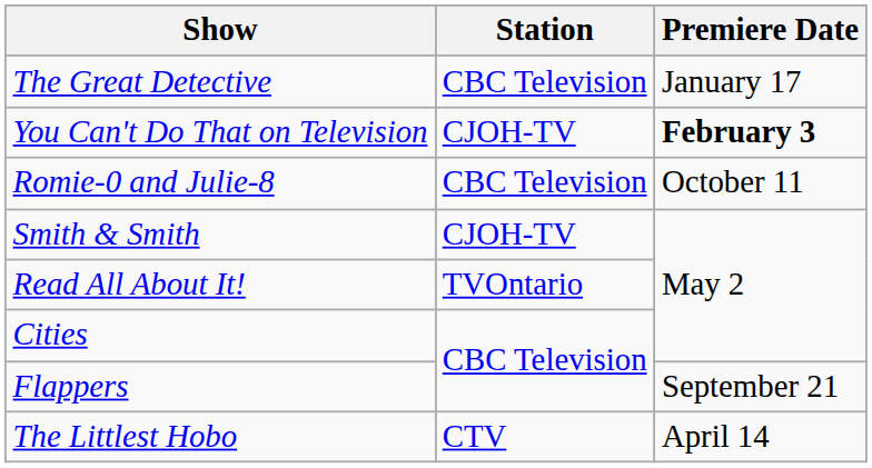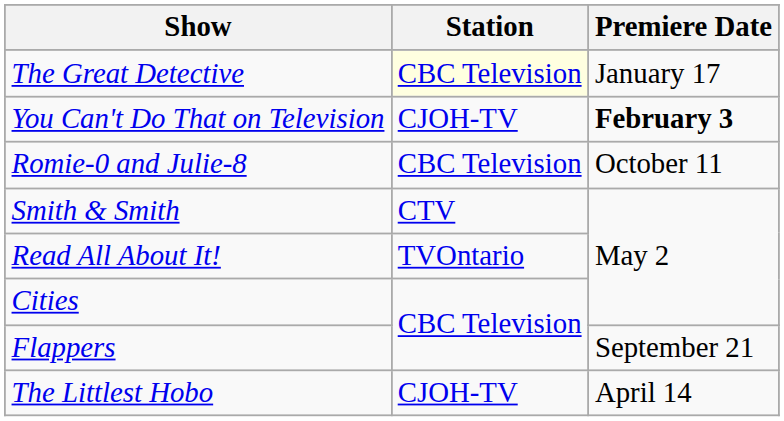The Great Detective | Station: no background -> lightyellow background
Smith & Smith | Station: CJOH-TV -> CTV
The Littlest Hobo | Station: CTV -> CJOH-TV
